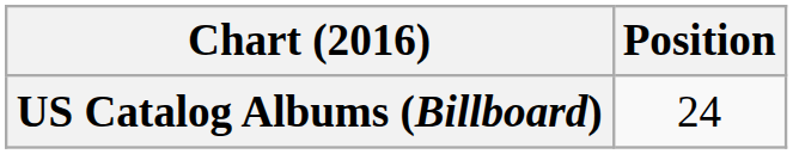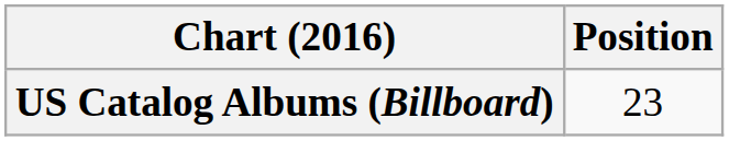US Catalog Albums (Billboard) | Position: 24 -> 23
